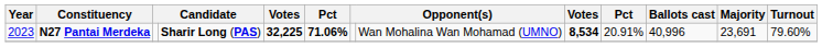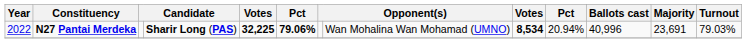N27 Pantai Merdeka | Year: 2023 -> 2022
N27 Pantai Merdeka | column 6: 71.06% -> 79.06%
N27 Pantai Merdeka | column 10: 20.91% -> 20.94%
N27 Pantai Merdeka | Turnout: 79.60% -> 79.03%
